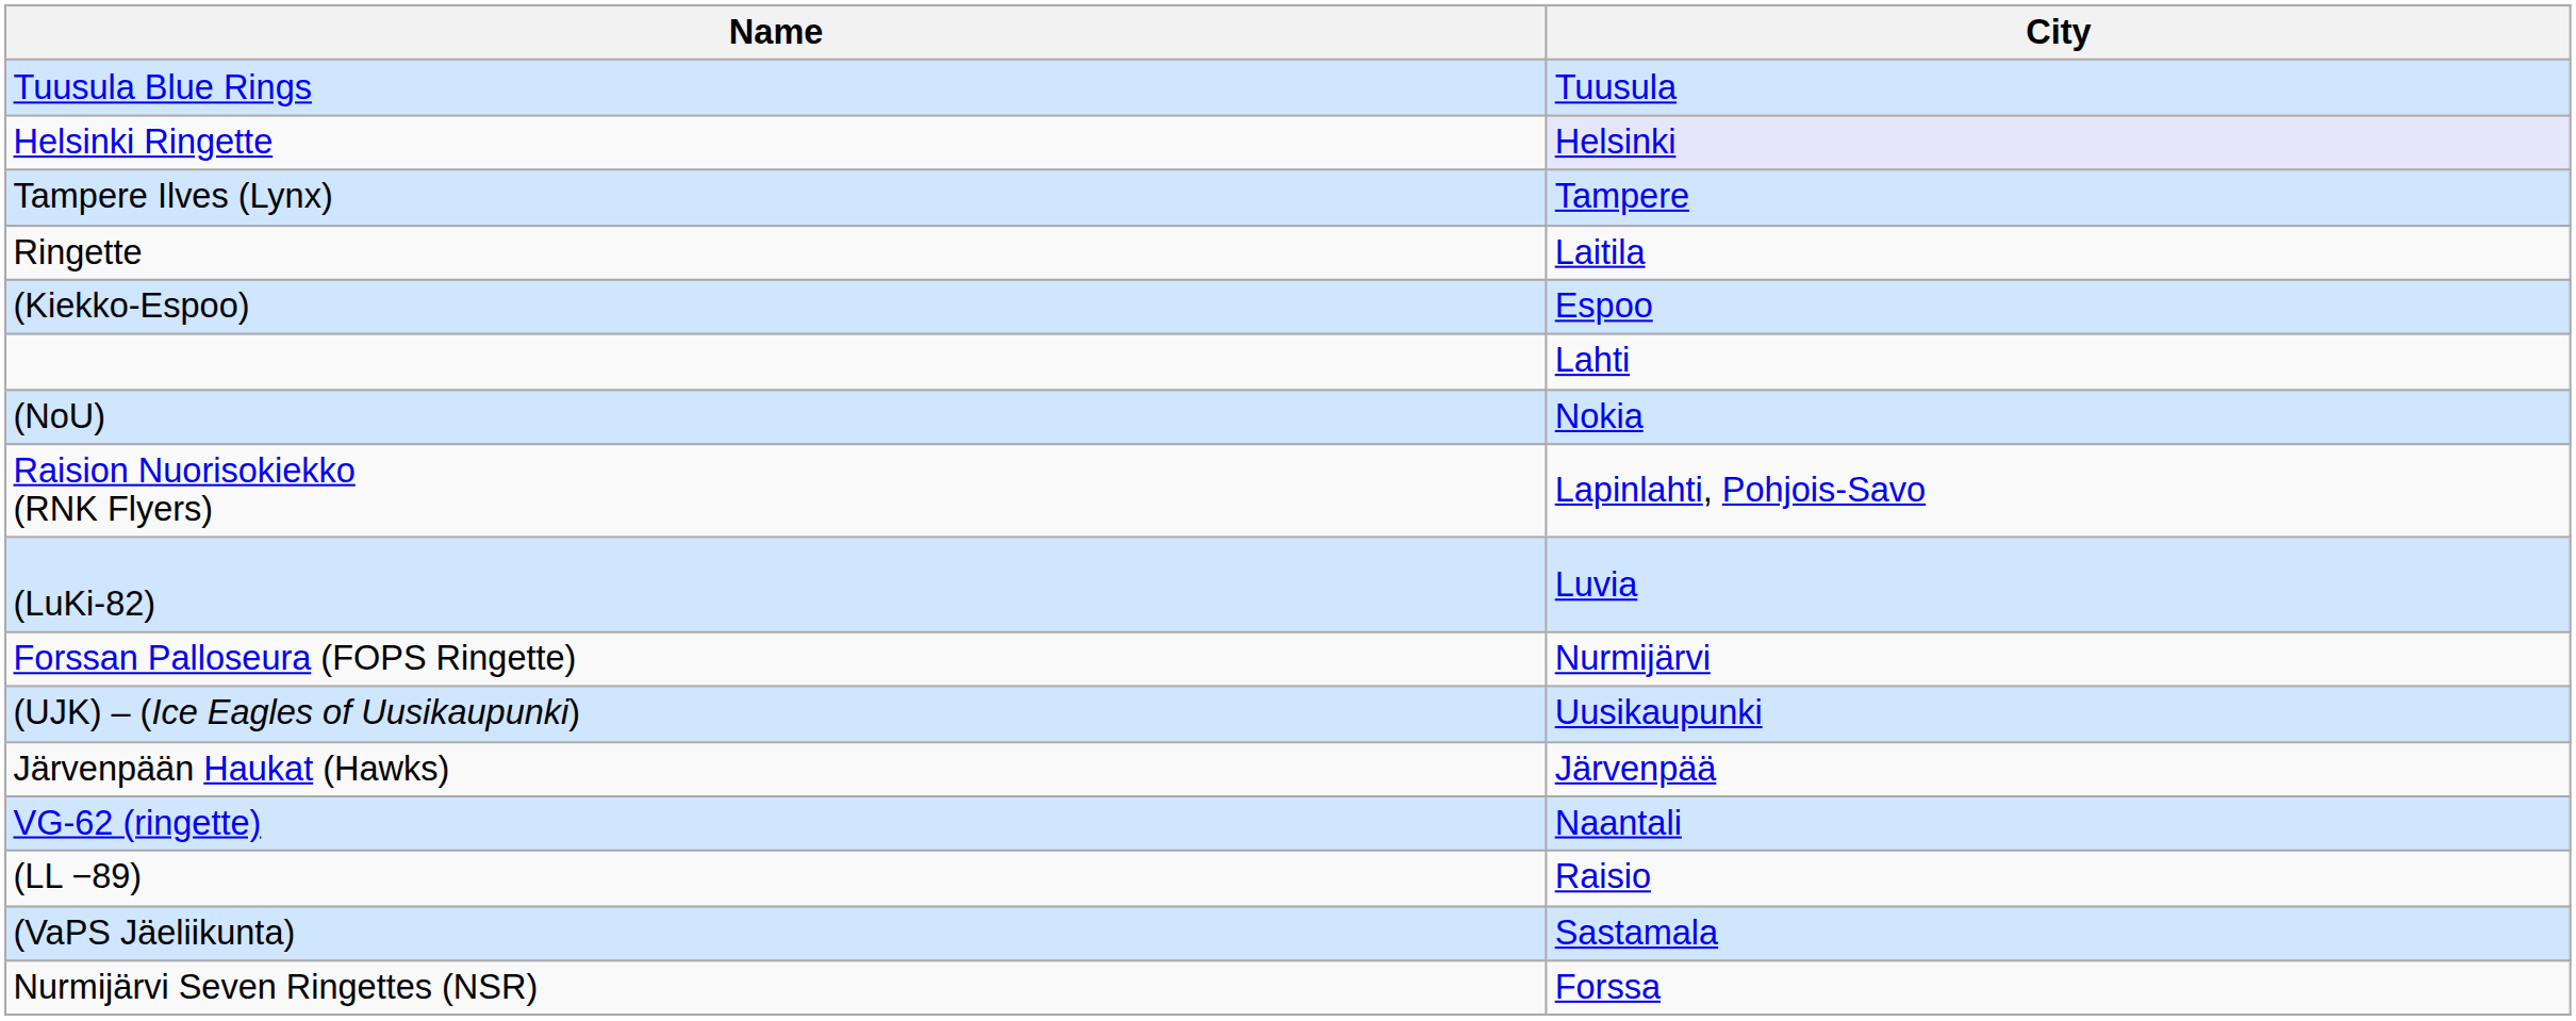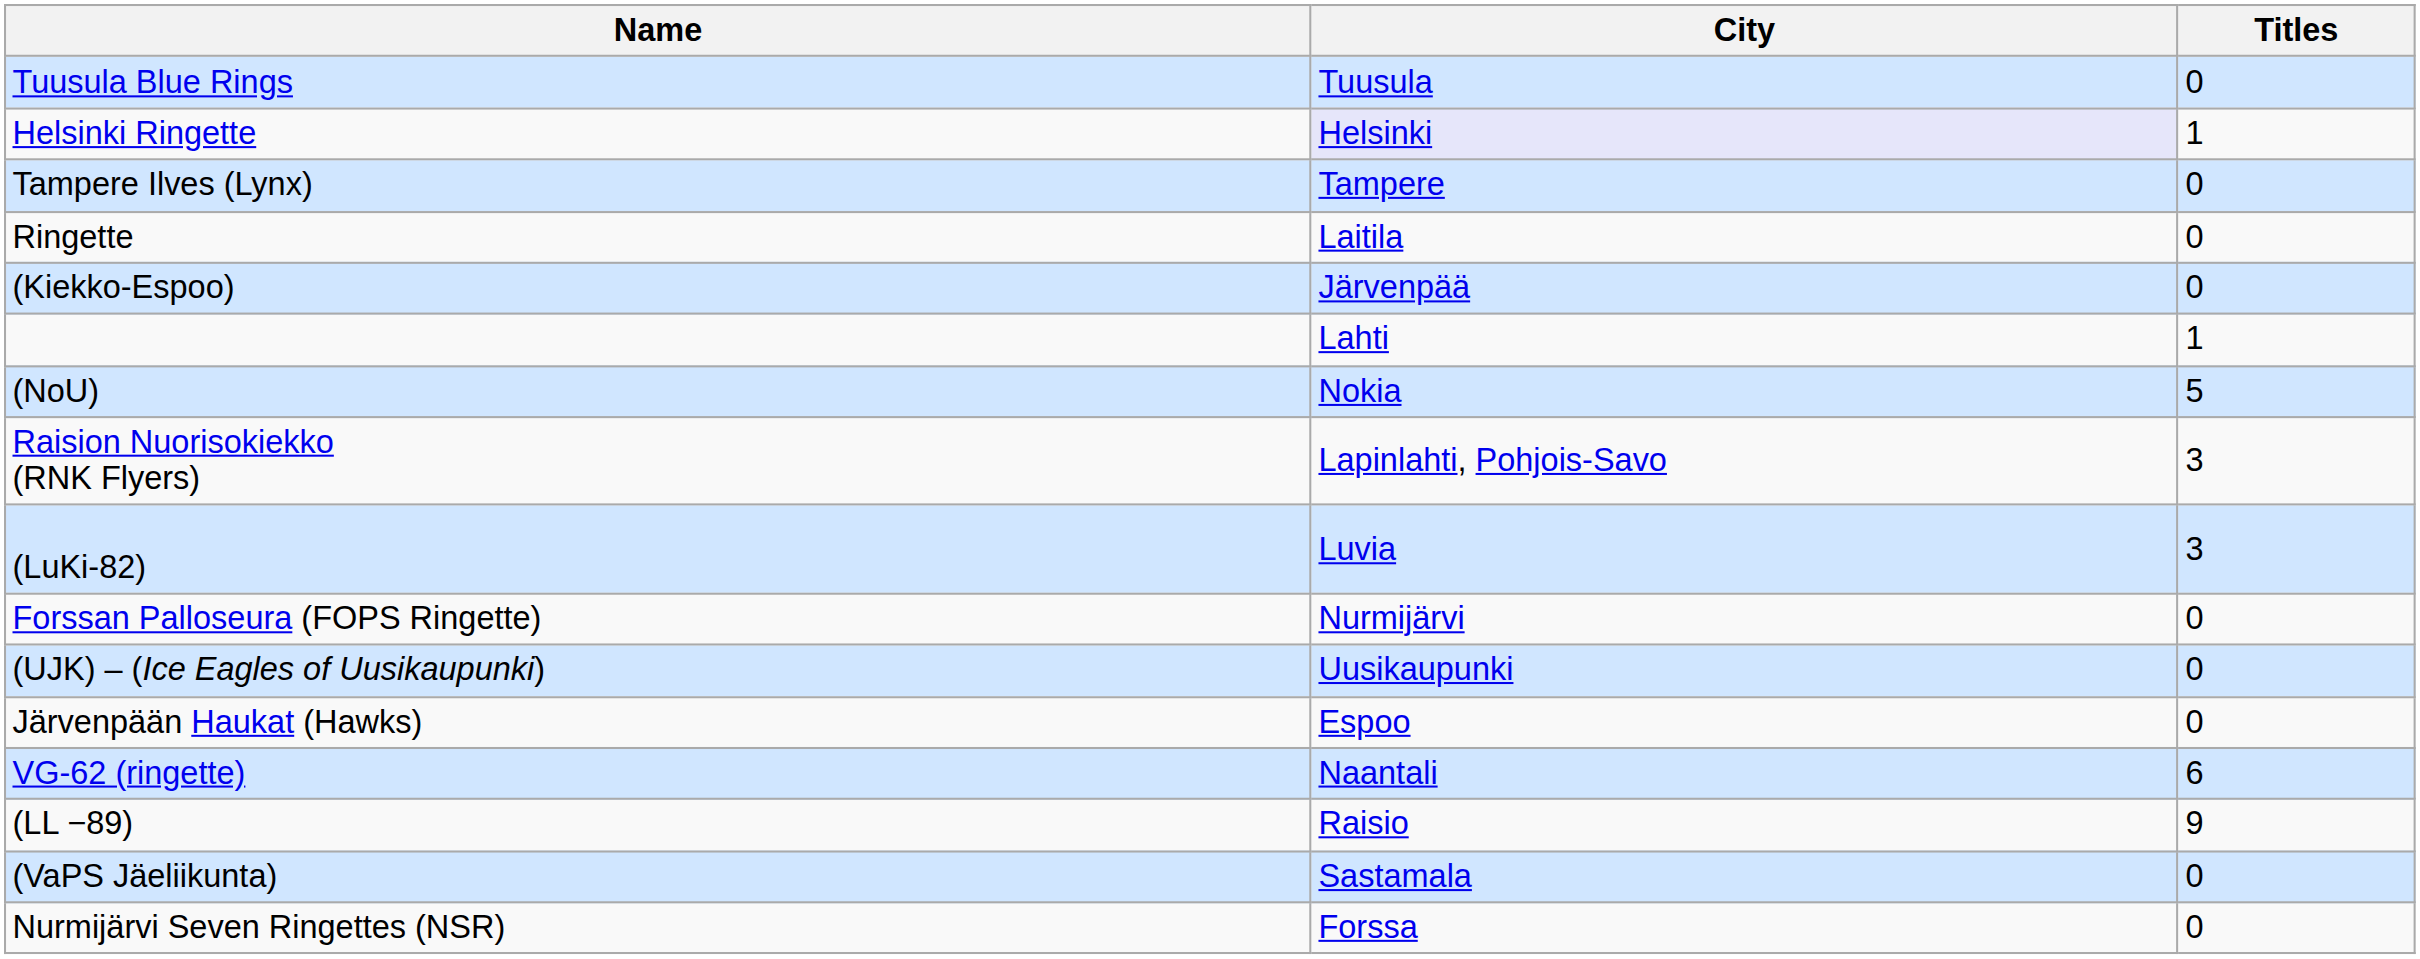+ column: Titles | 0 | 1 | 0 | 0 | 0 | 1 | 5 | 3 | 3 | 0 | 0 | 0 | 6 | 9 | 0 | 0
(Kiekko-Espoo) | City: Espoo -> Järvenpää
Järvenpään Haukat (Hawks) | City: Järvenpää -> Espoo
